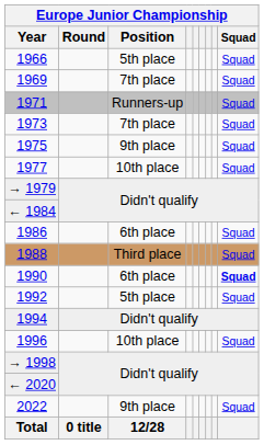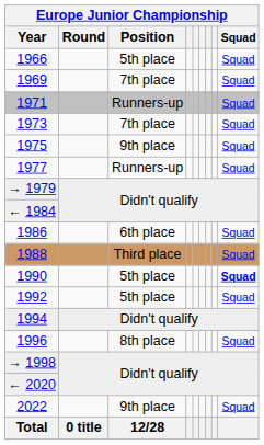1977 | Position: 10th place -> Runners-up
1990 | Position: 6th place -> 5th place
1996 | Position: 10th place -> 8th place
